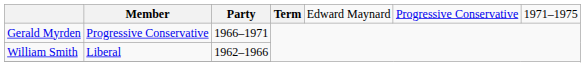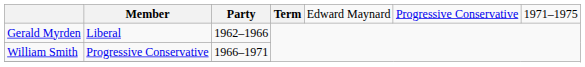Gerald Myrden | column 2: Progressive Conservative -> Liberal
Gerald Myrden | column 3: 1966–1971 -> 1962–1966
William Smith | column 2: Liberal -> Progressive Conservative
William Smith | column 3: 1962–1966 -> 1966–1971
